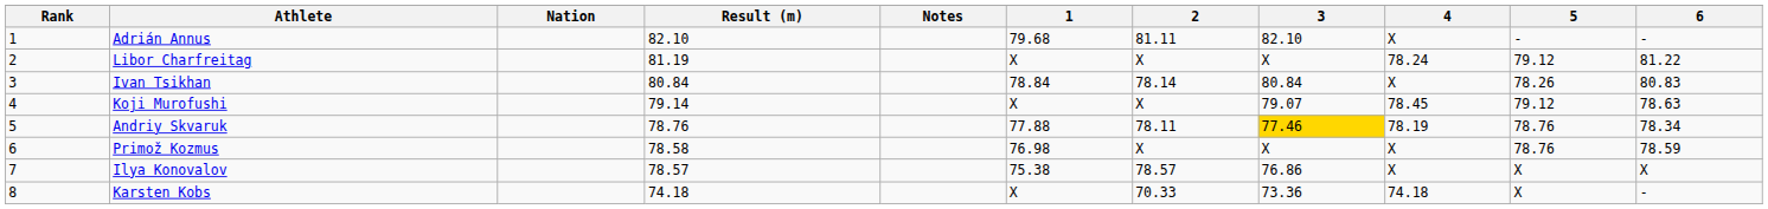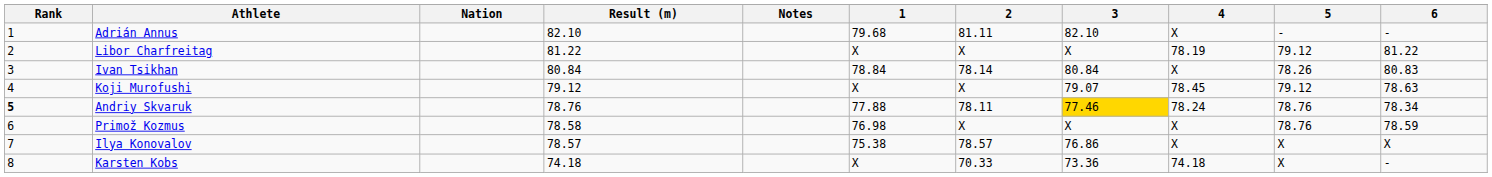Libor Charfreitag | Result (m): 81.19 -> 81.22
Libor Charfreitag | 4: 78.24 -> 78.19
Koji Murofushi | Result (m): 79.14 -> 79.12
Andriy Skvaruk | Rank: normal -> bold
Andriy Skvaruk | 4: 78.19 -> 78.24
